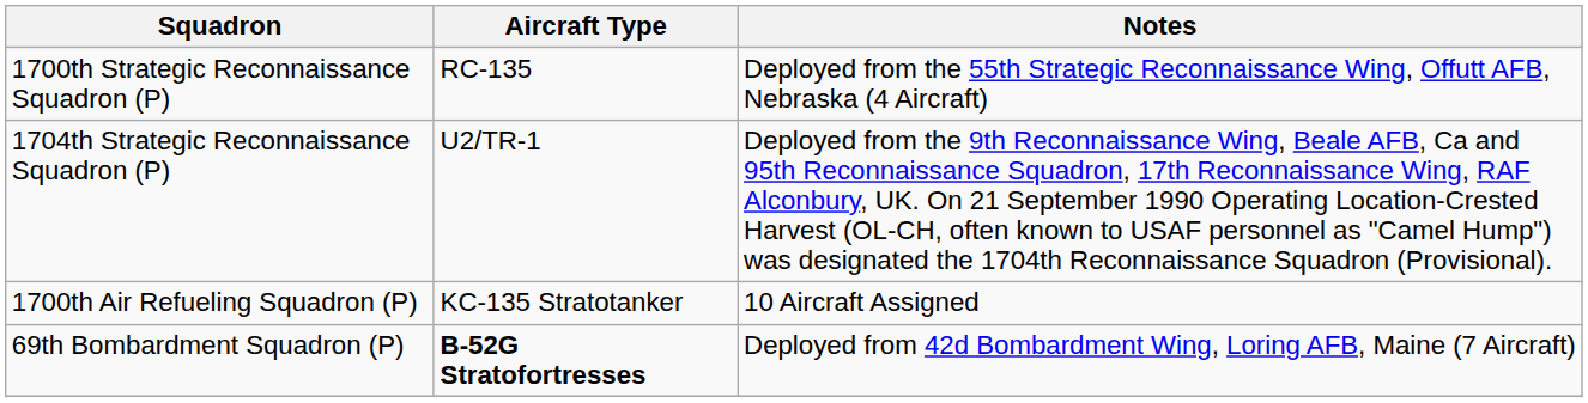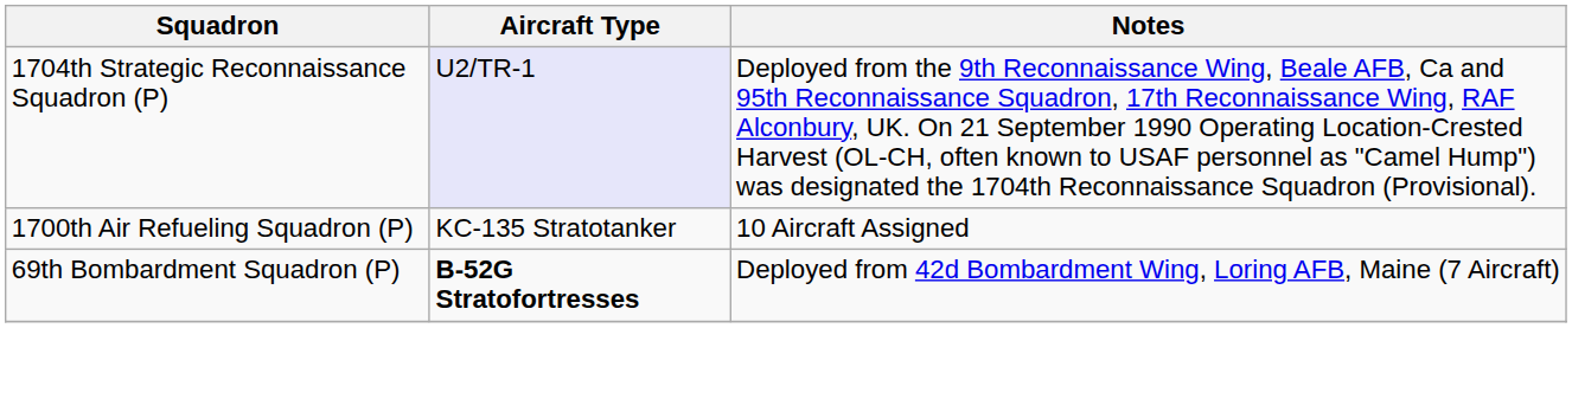- row: 1700th Strategic Reconnaissance Squadron (P) | RC-135 | Deployed from the 55th Strategic Reconnaissance Wing, Offutt AFB, Nebraska (4 Aircraft)
1704th Strategic Reconnaissance Squadron (P) | Aircraft Type: no background -> lavender background
